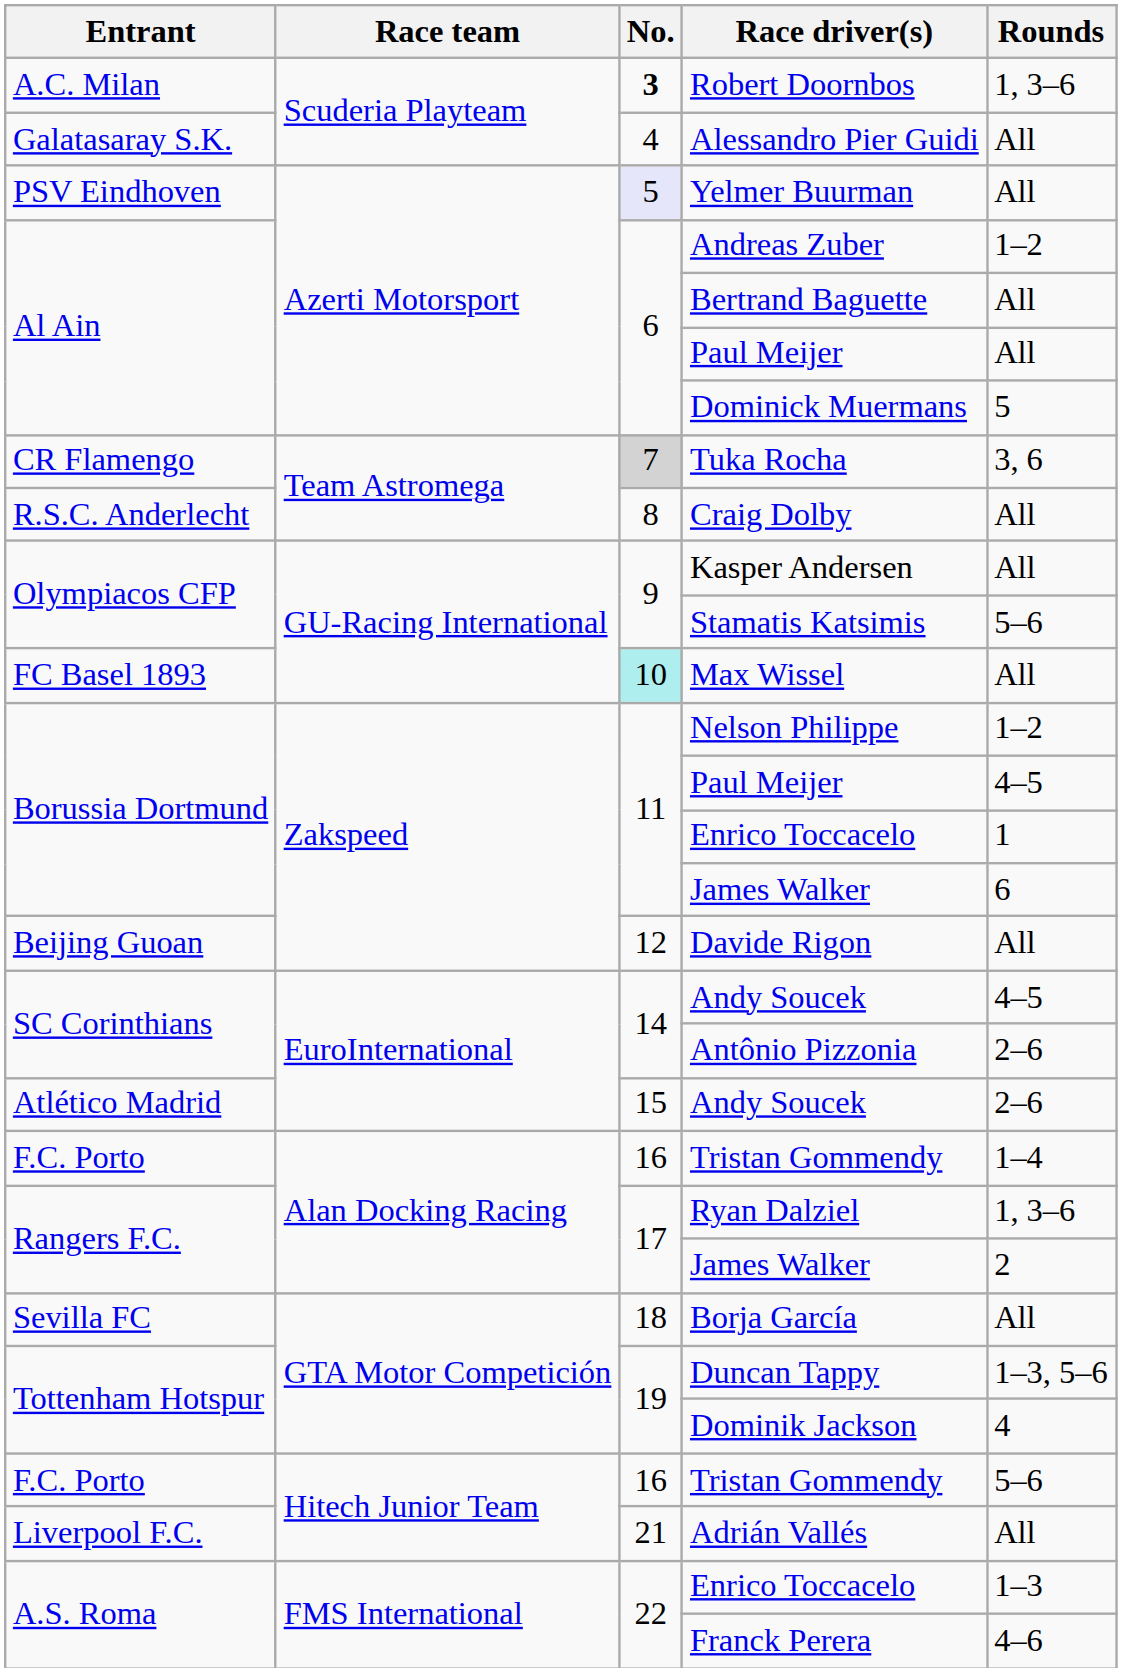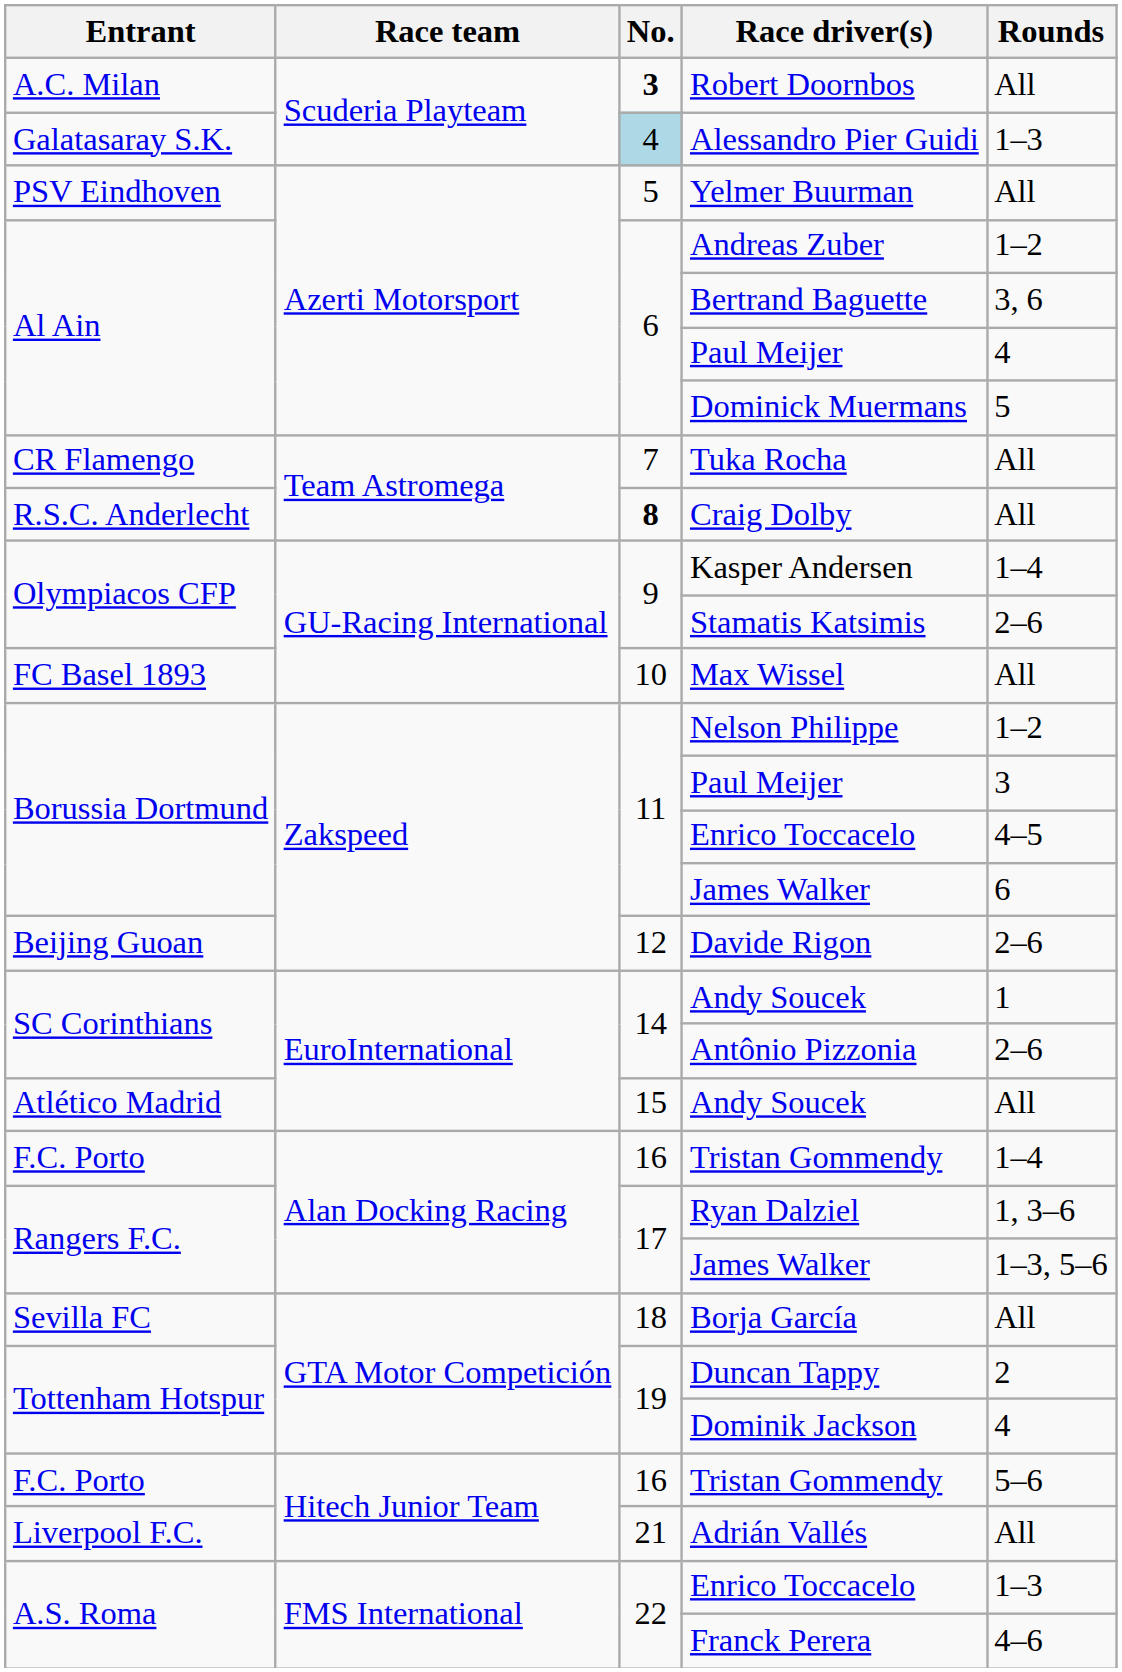Robert Doornbos | Rounds: 1, 3–6 -> All
Alessandro Pier Guidi | No.: no background -> lightblue background
Alessandro Pier Guidi | Rounds: All -> 1–3
Yelmer Buurman | No.: lavender background -> no background
Bertrand Baguette | Rounds: All -> 3, 6
Al Ain / Paul Meijer | Rounds: All -> 4
Tuka Rocha | No.: lightgrey background -> no background
Tuka Rocha | Rounds: 3, 6 -> All
Craig Dolby | No.: normal -> bold
Kasper Andersen | Rounds: All -> 1–4
Stamatis Katsimis | Rounds: 5–6 -> 2–6
Max Wissel | No.: paleturquoise background -> no background
Borussia Dortmund / Paul Meijer | Rounds: 4–5 -> 3
Borussia Dortmund / Enrico Toccacelo | Rounds: 1 -> 4–5
Davide Rigon | Rounds: All -> 2–6
SC Corinthians / Andy Soucek | Rounds: 4–5 -> 1
Atlético Madrid / Andy Soucek | Rounds: 2–6 -> All
Rangers F.C. / James Walker | Rounds: 2 -> 1–3, 5–6
Duncan Tappy | Rounds: 1–3, 5–6 -> 2
